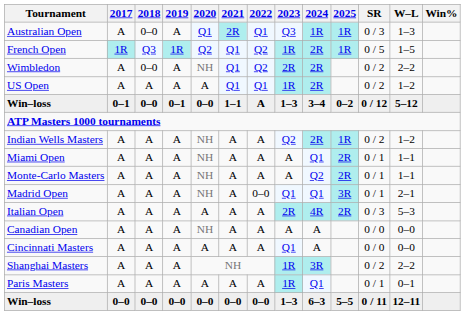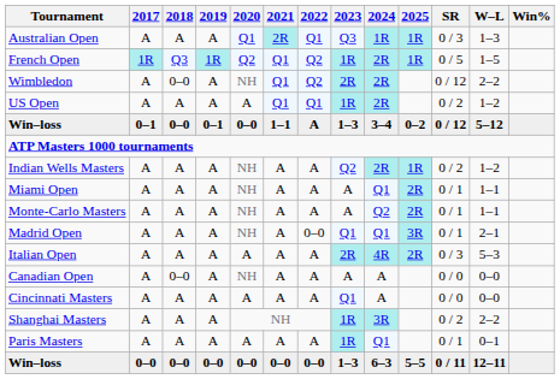Australian Open | 2018: 0–0 -> A
Wimbledon | SR: 0 / 2 -> 0 / 12
Canadian Open | 2018: A -> 0–0
